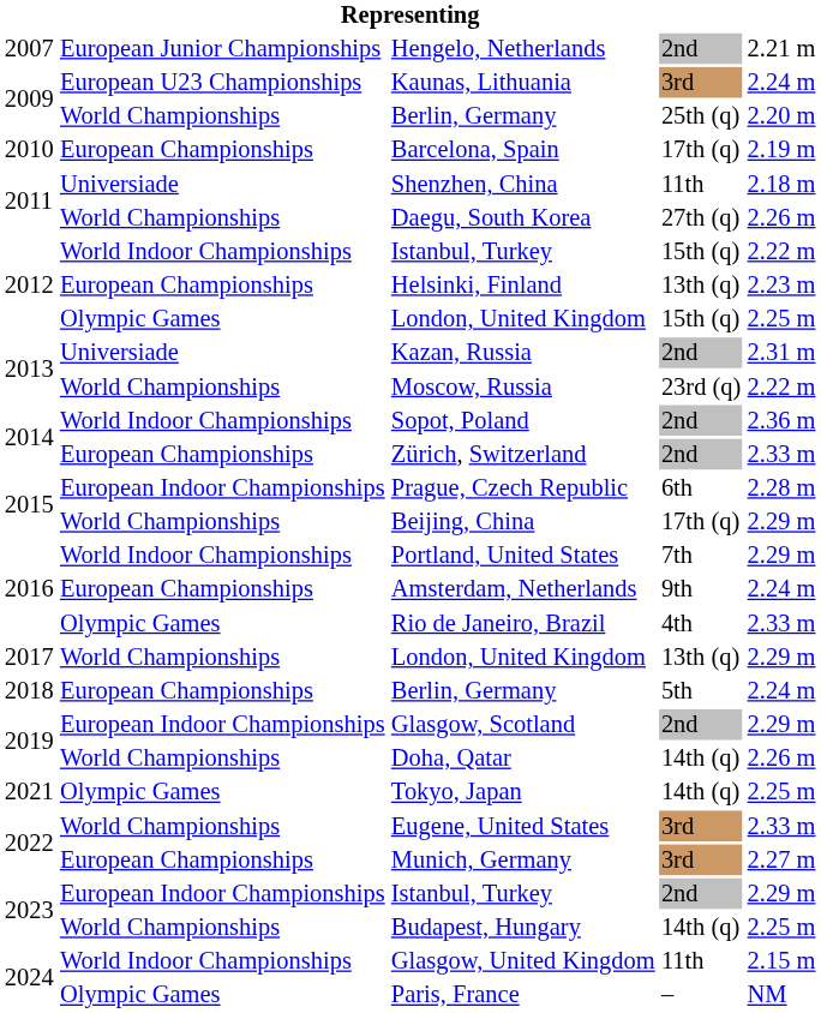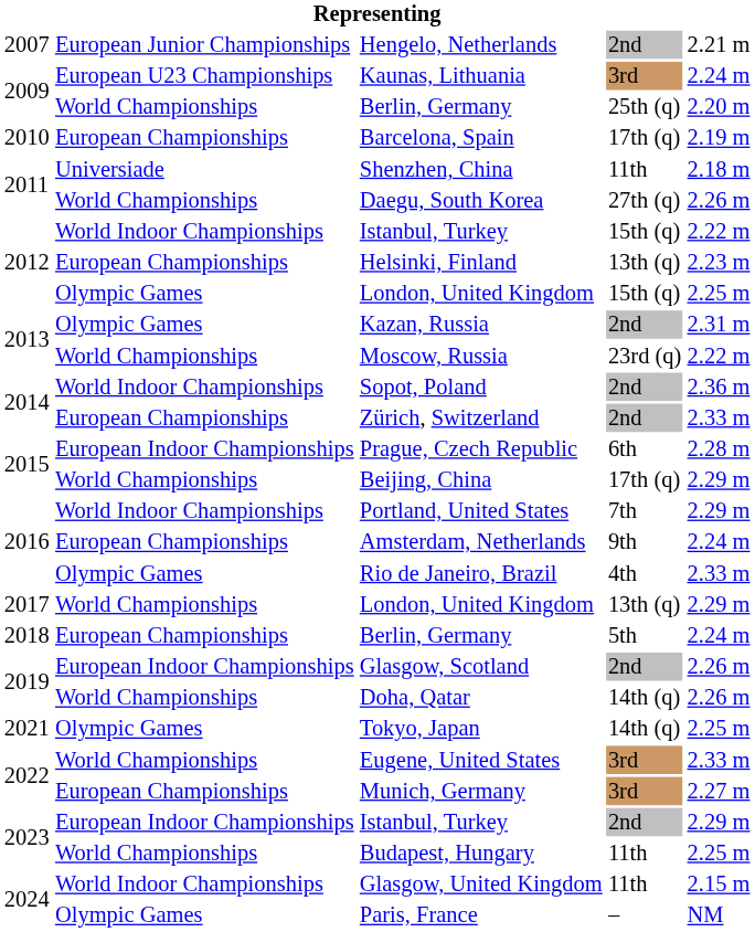Kazan, Russia | column 2: Universiade -> Olympic Games
Glasgow, Scotland | column 5: 2.29 m -> 2.26 m
Budapest, Hungary | column 4: 14th (q) -> 11th
